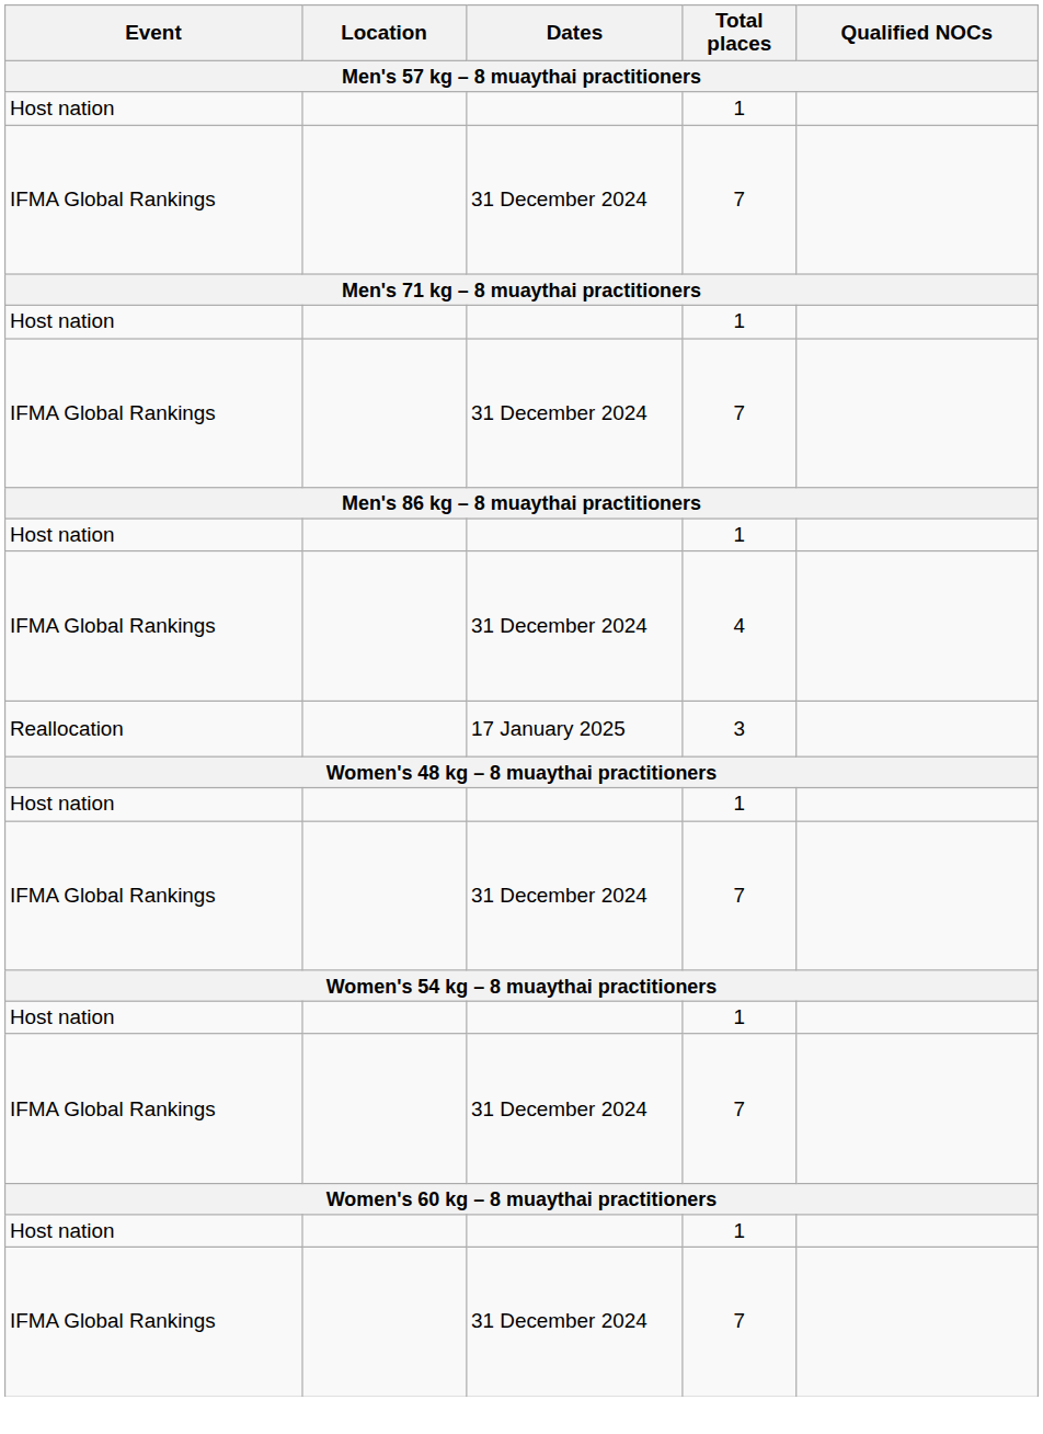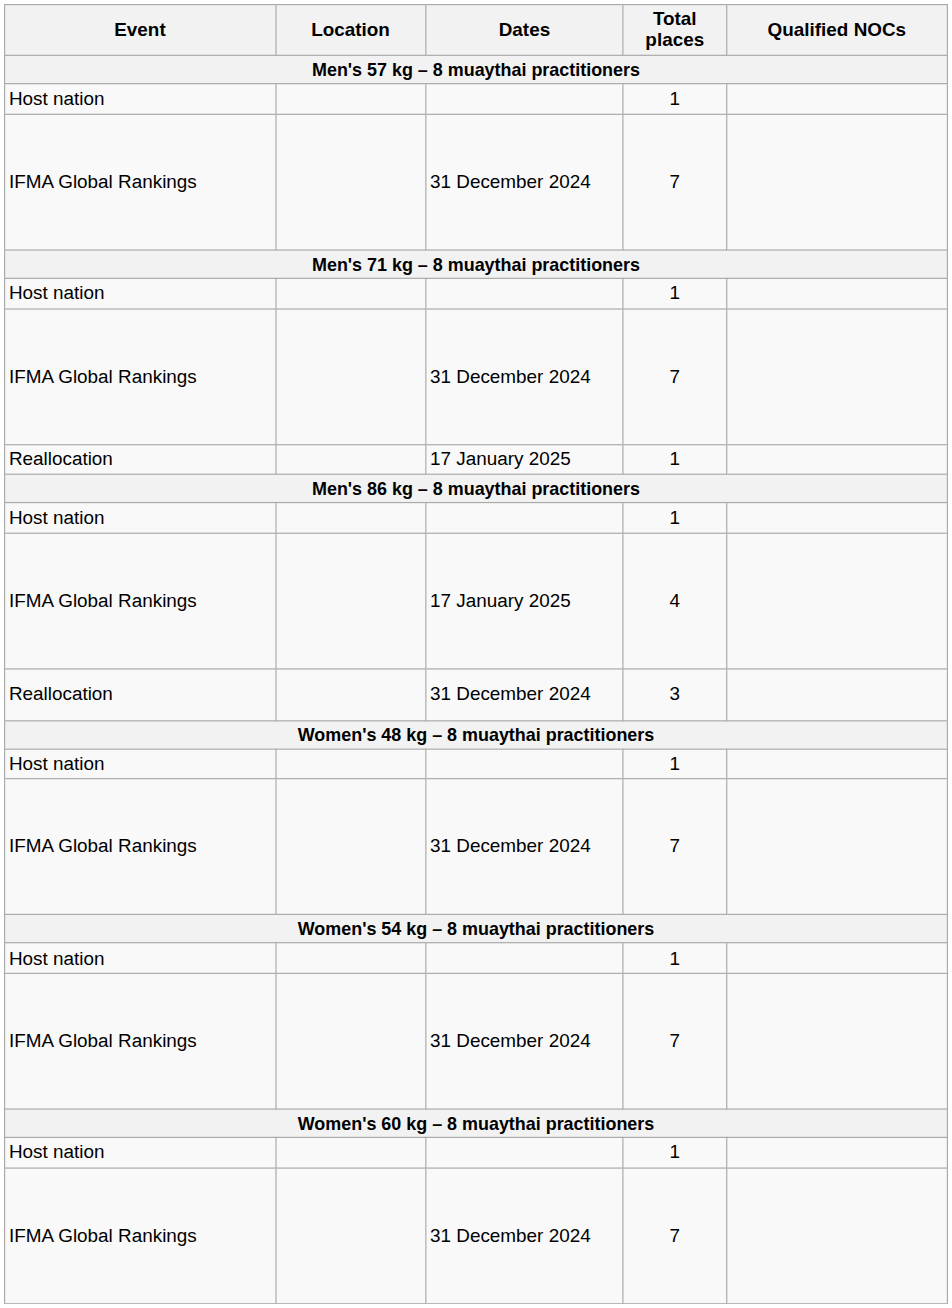+ row: Reallocation | 17 January 2025 | 1
4 | Dates: 31 December 2024 -> 17 January 2025
3 | Dates: 17 January 2025 -> 31 December 2024
